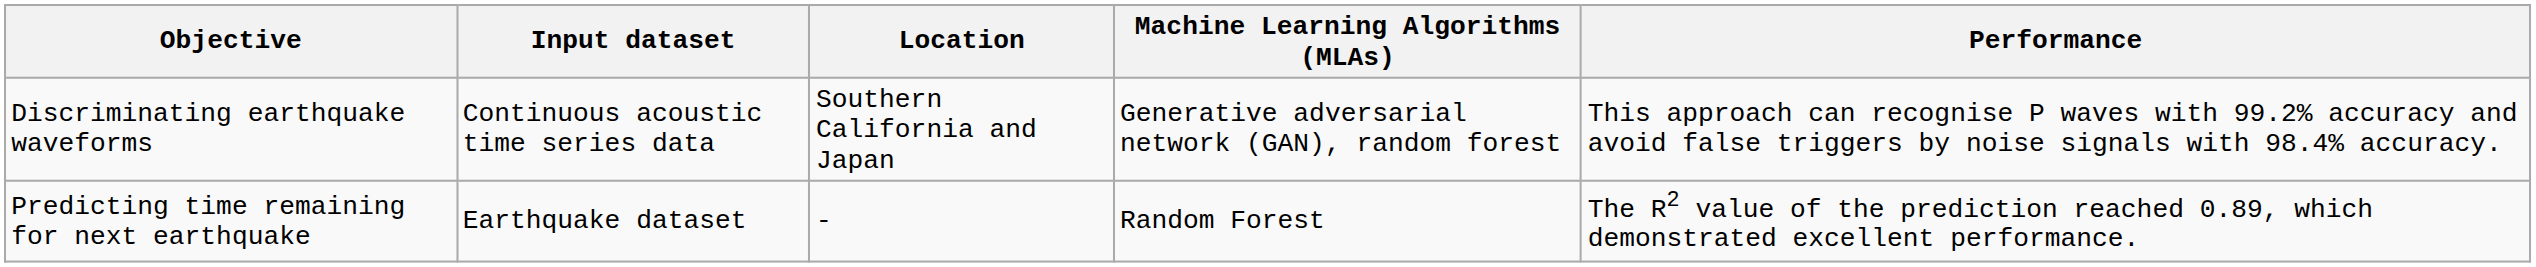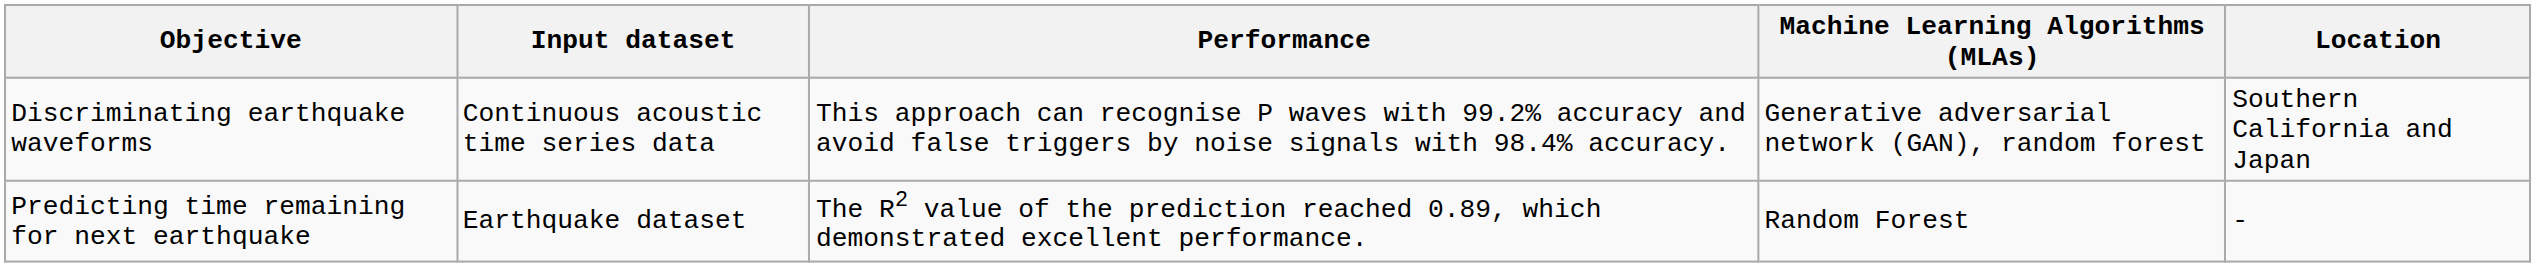columns swapped: Location <-> Performance
